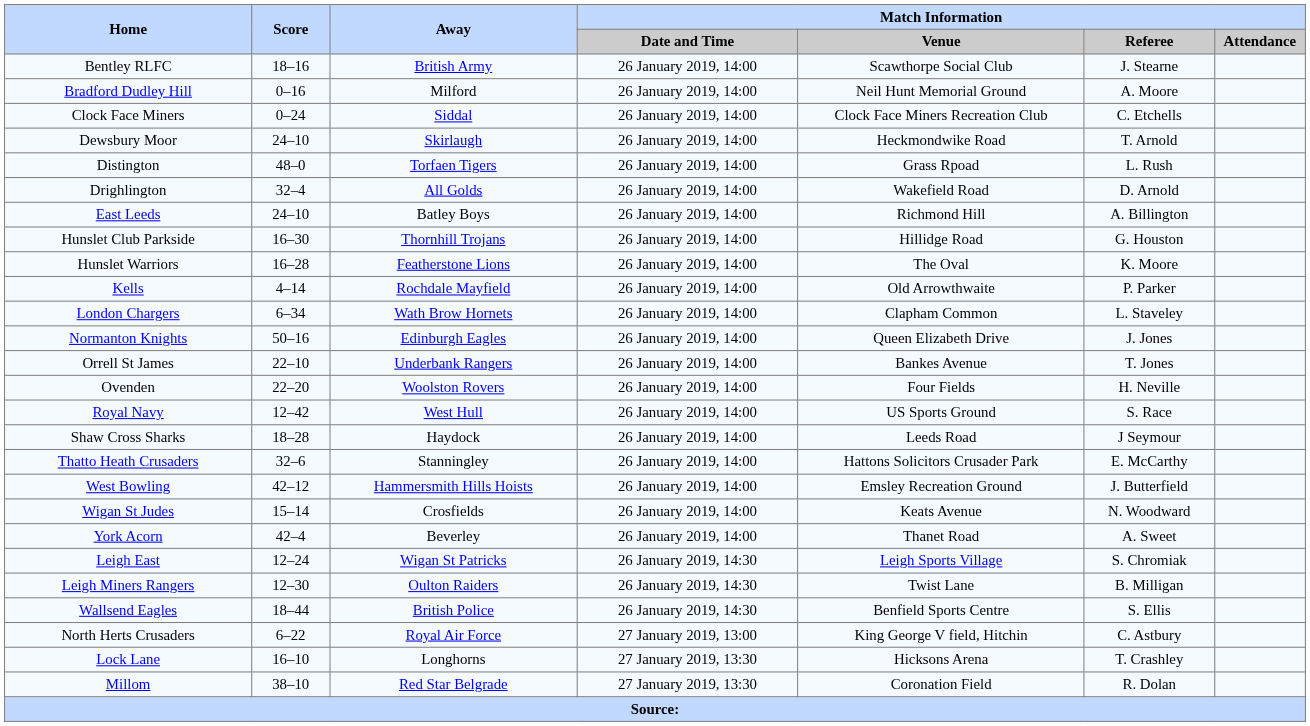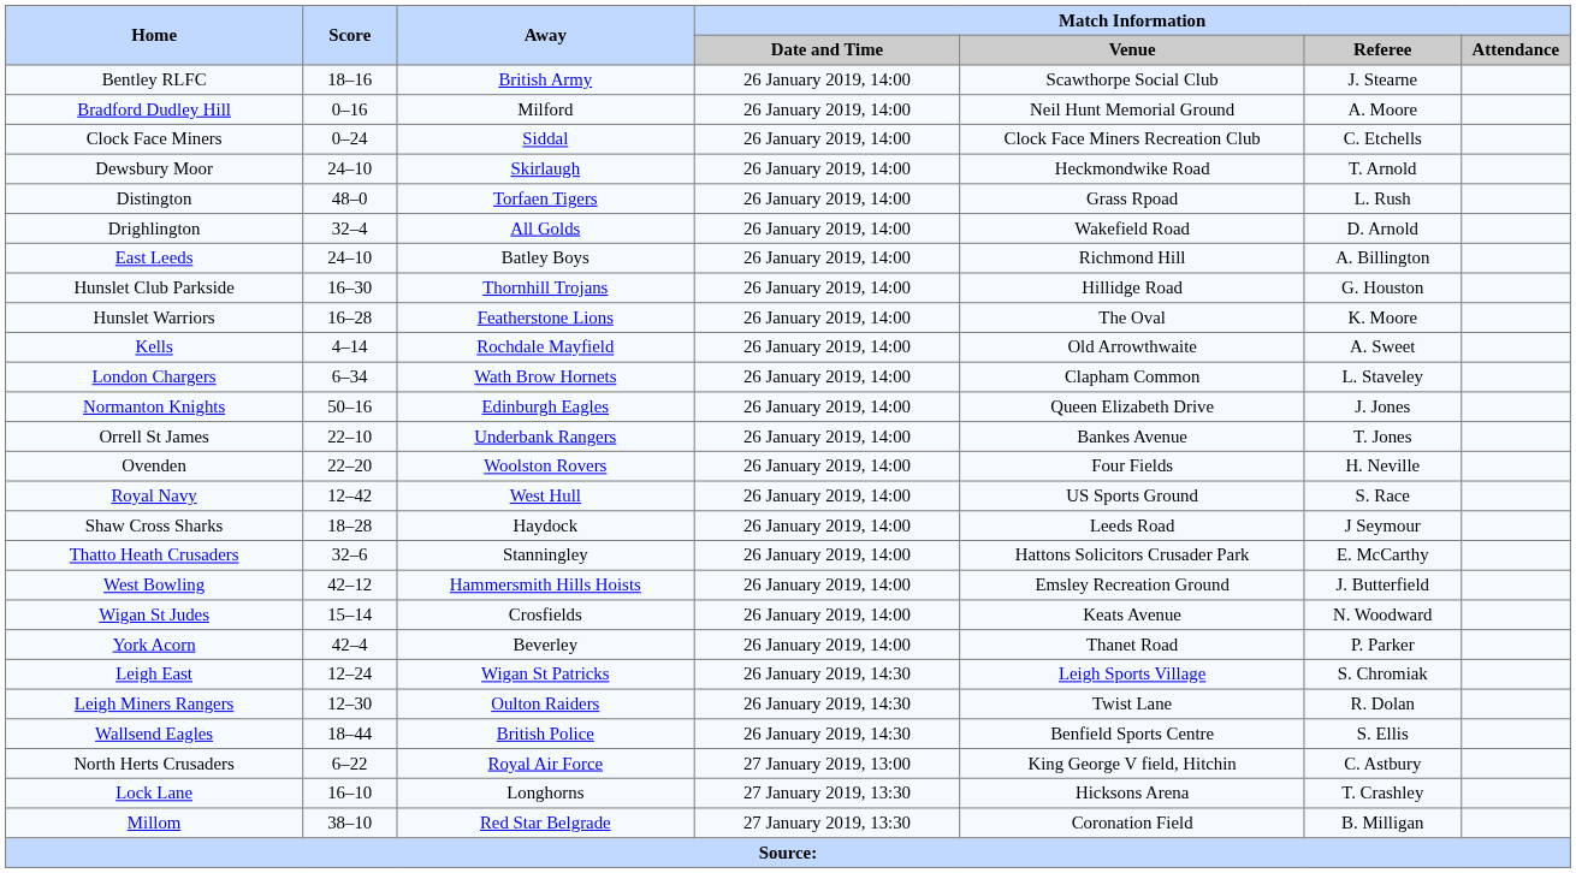Kells | Match Information / Referee: P. Parker -> A. Sweet
York Acorn | Match Information / Referee: A. Sweet -> P. Parker
Leigh Miners Rangers | Match Information / Referee: B. Milligan -> R. Dolan
Millom | Match Information / Referee: R. Dolan -> B. Milligan
